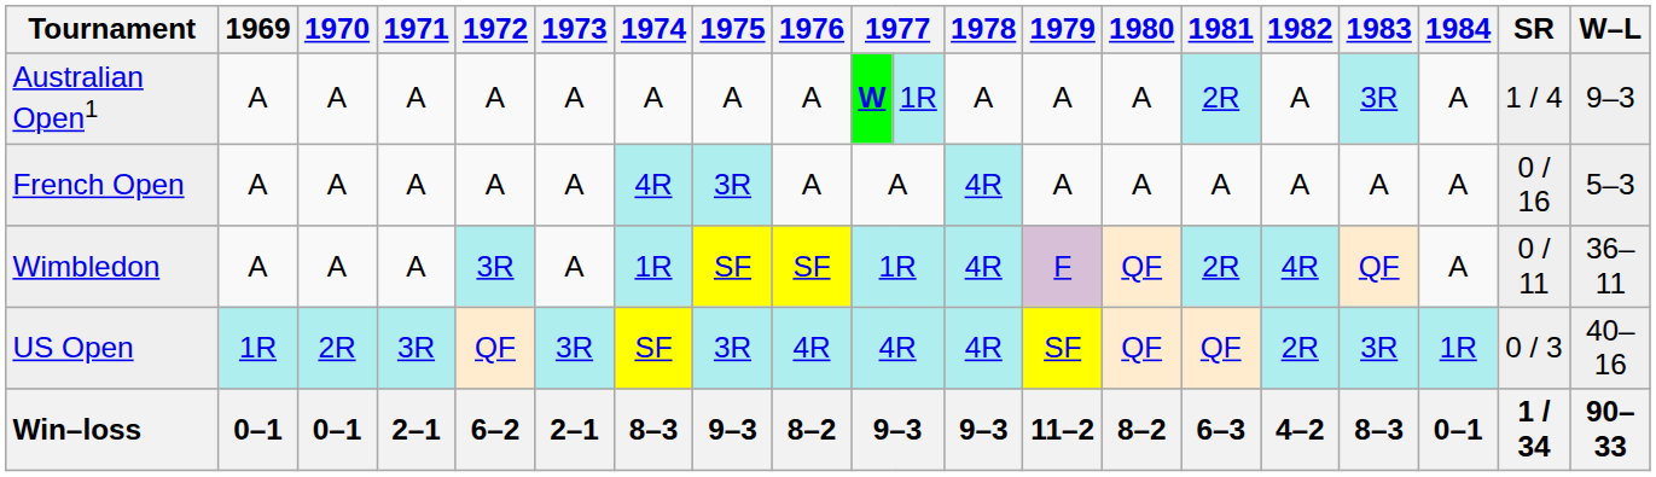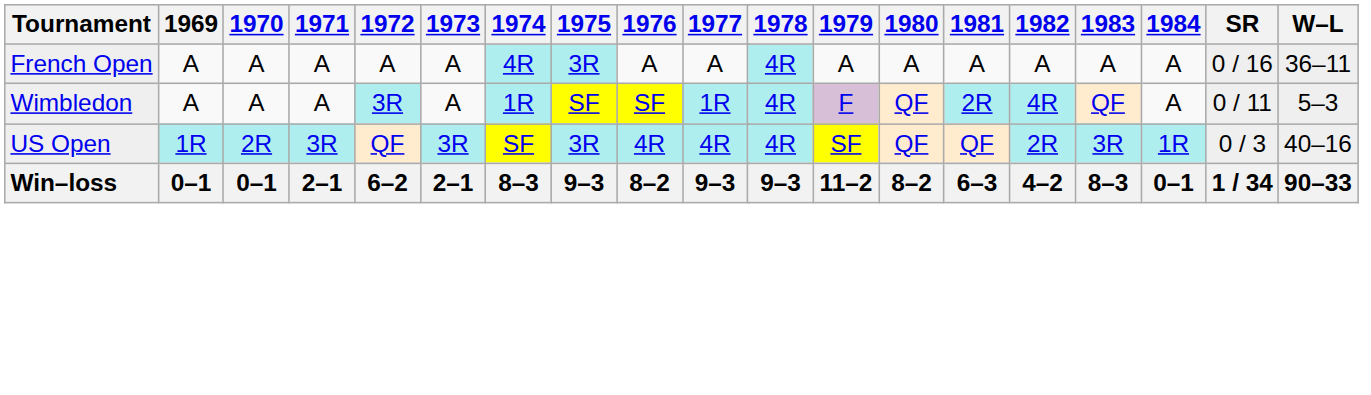- row: Australian Open1 | A | A | A | A | A | A | A | A | W | 1R | A | A | A | 2R | A | 3R | A | 1 / 4 | 9–3
French Open | W–L: 5–3 -> 36–11
Wimbledon | W–L: 36–11 -> 5–3
